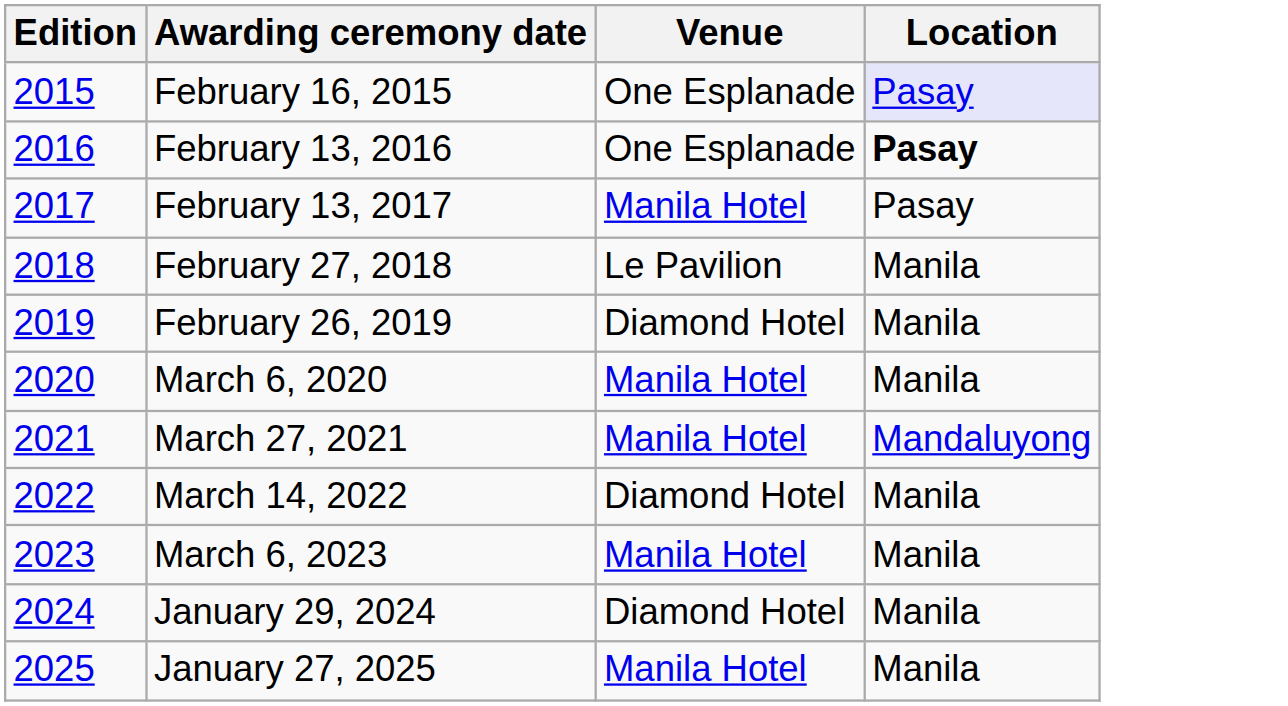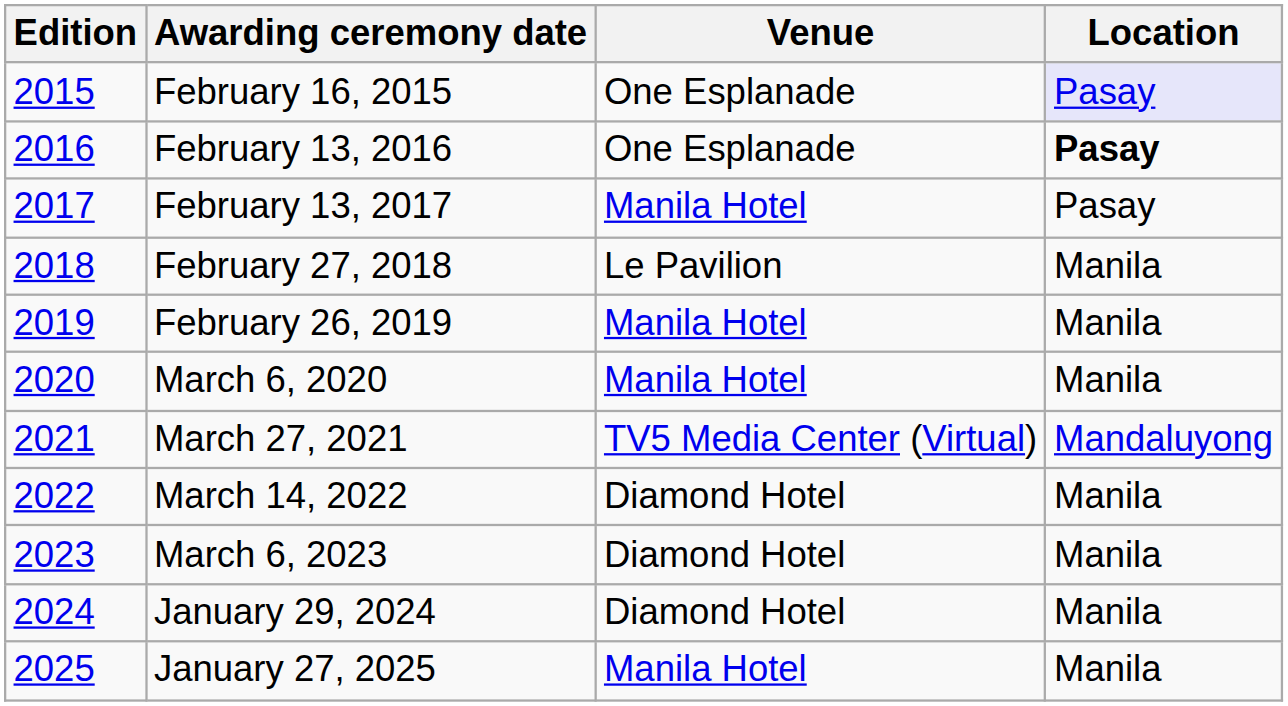February 26, 2019 | Venue: Diamond Hotel -> Manila Hotel
March 27, 2021 | Venue: Manila Hotel -> TV5 Media Center (Virtual)
March 6, 2023 | Venue: Manila Hotel -> Diamond Hotel
